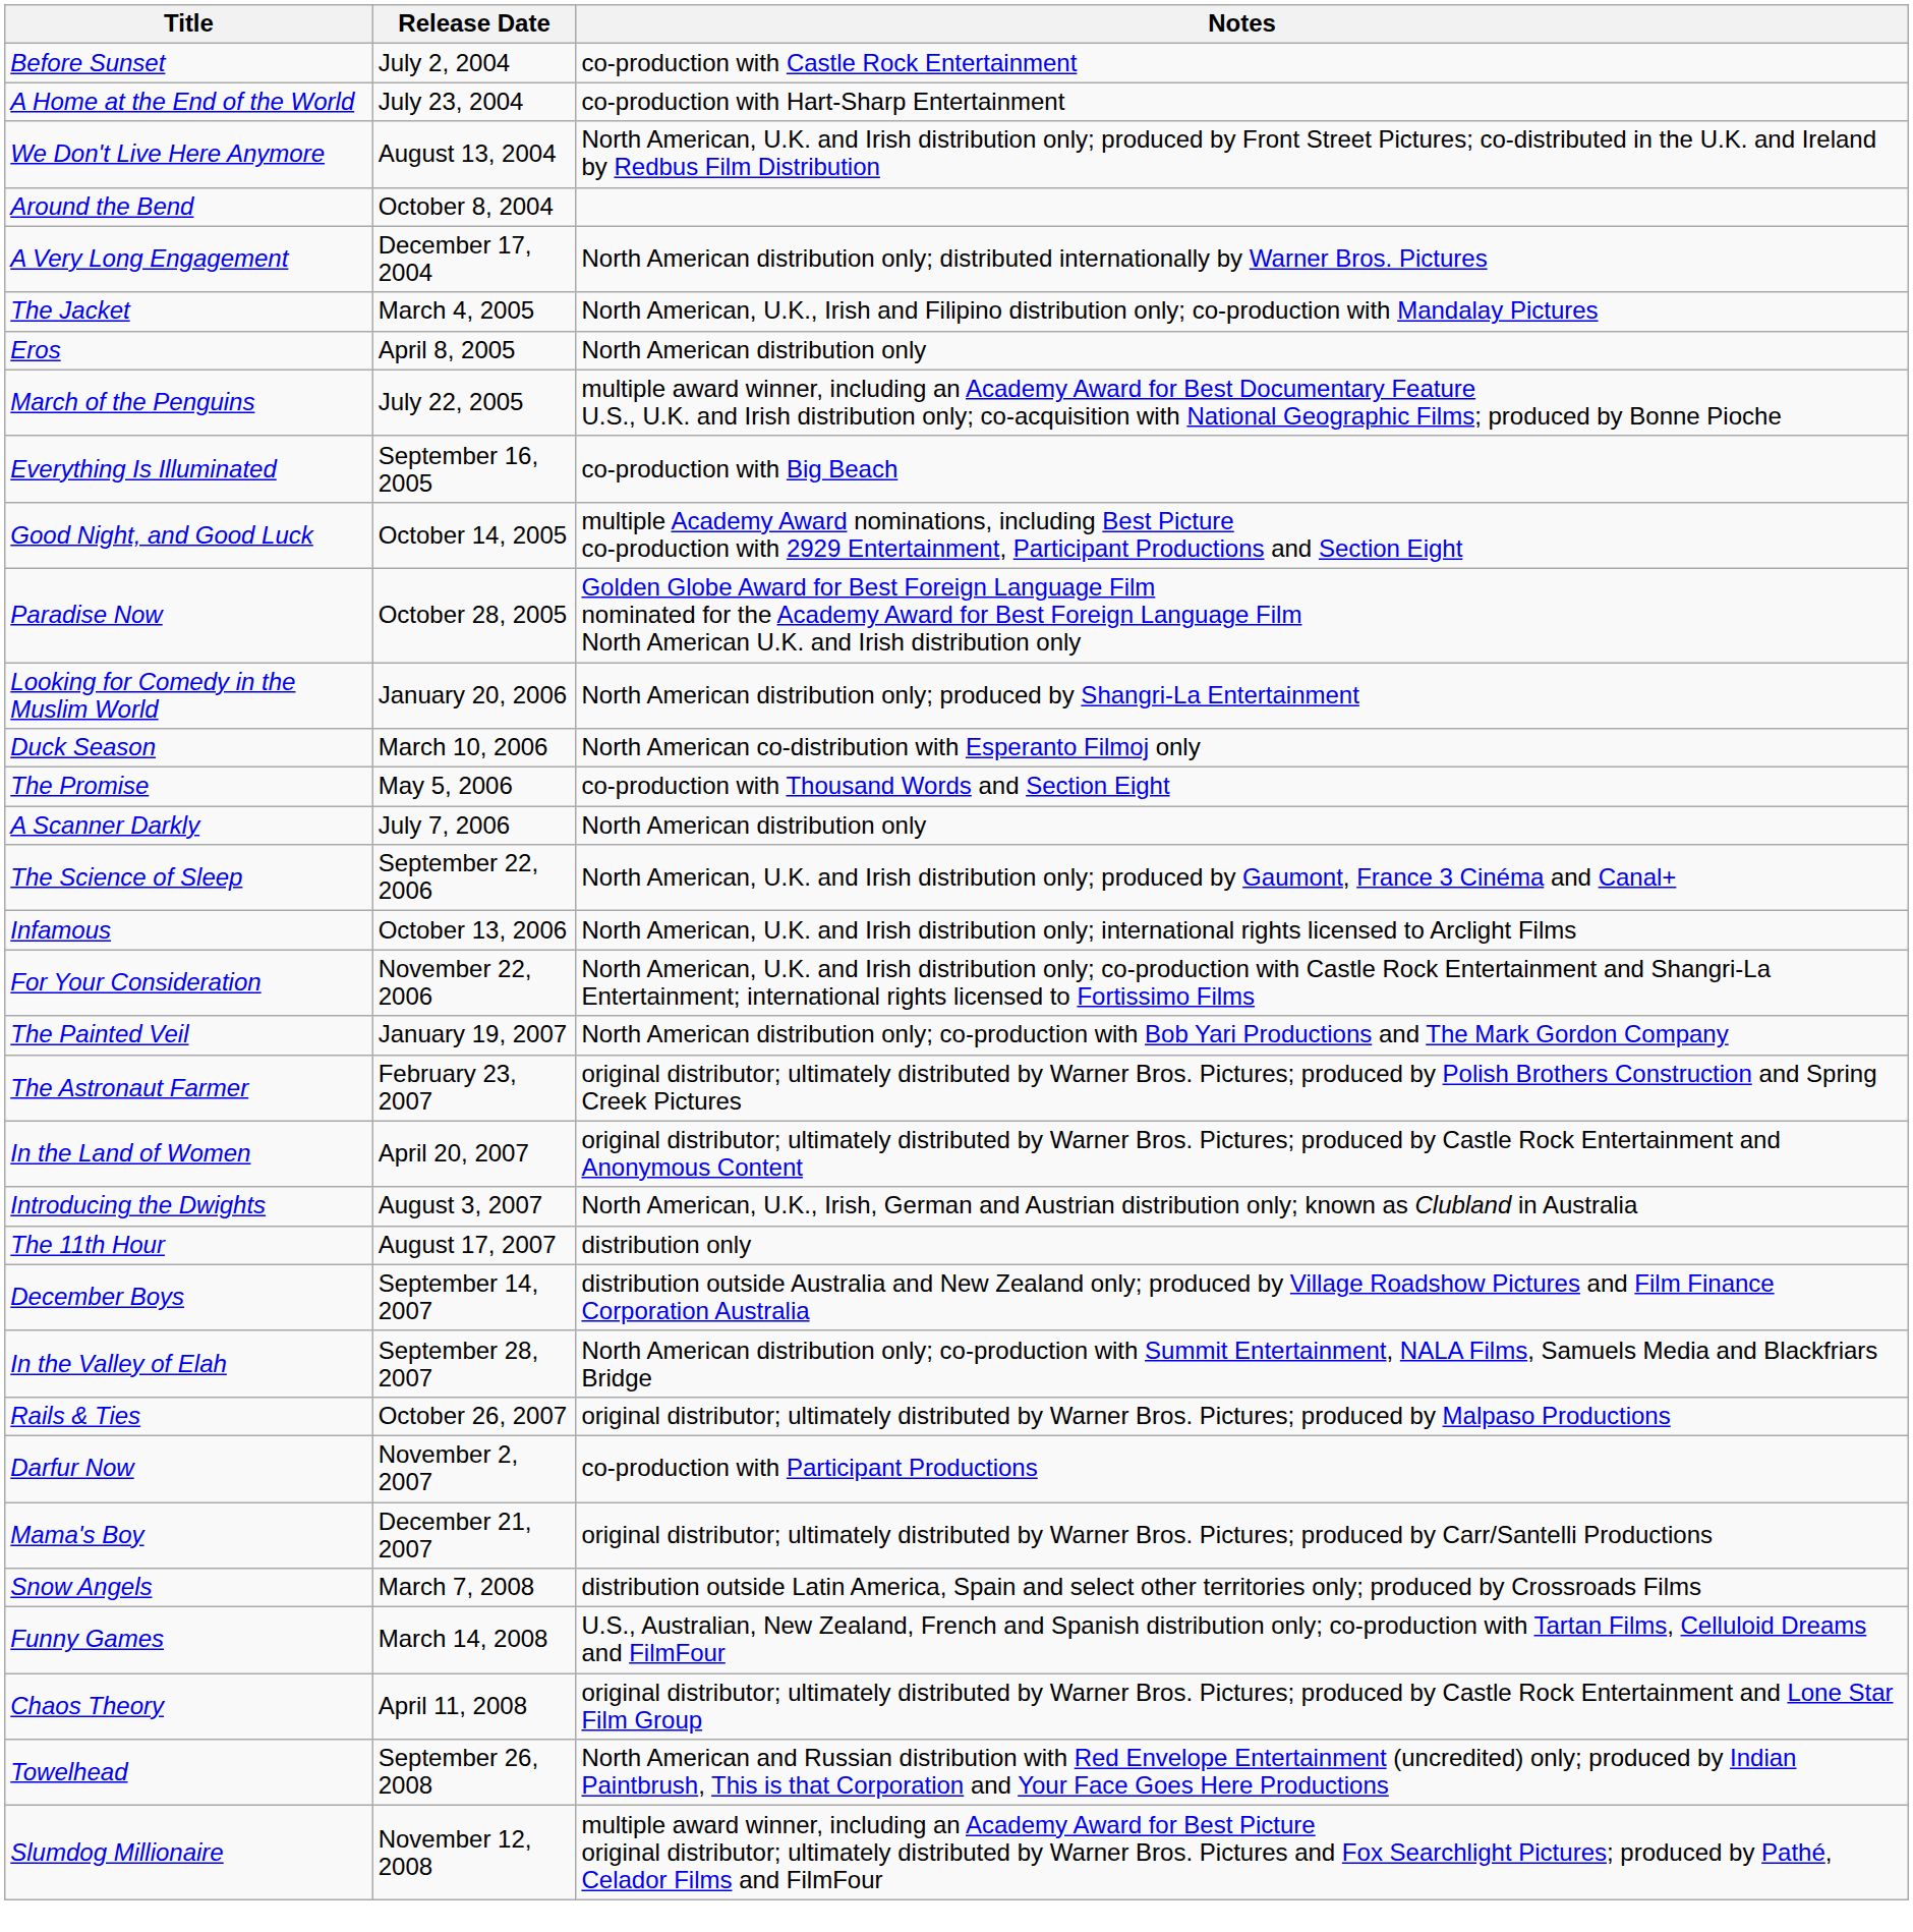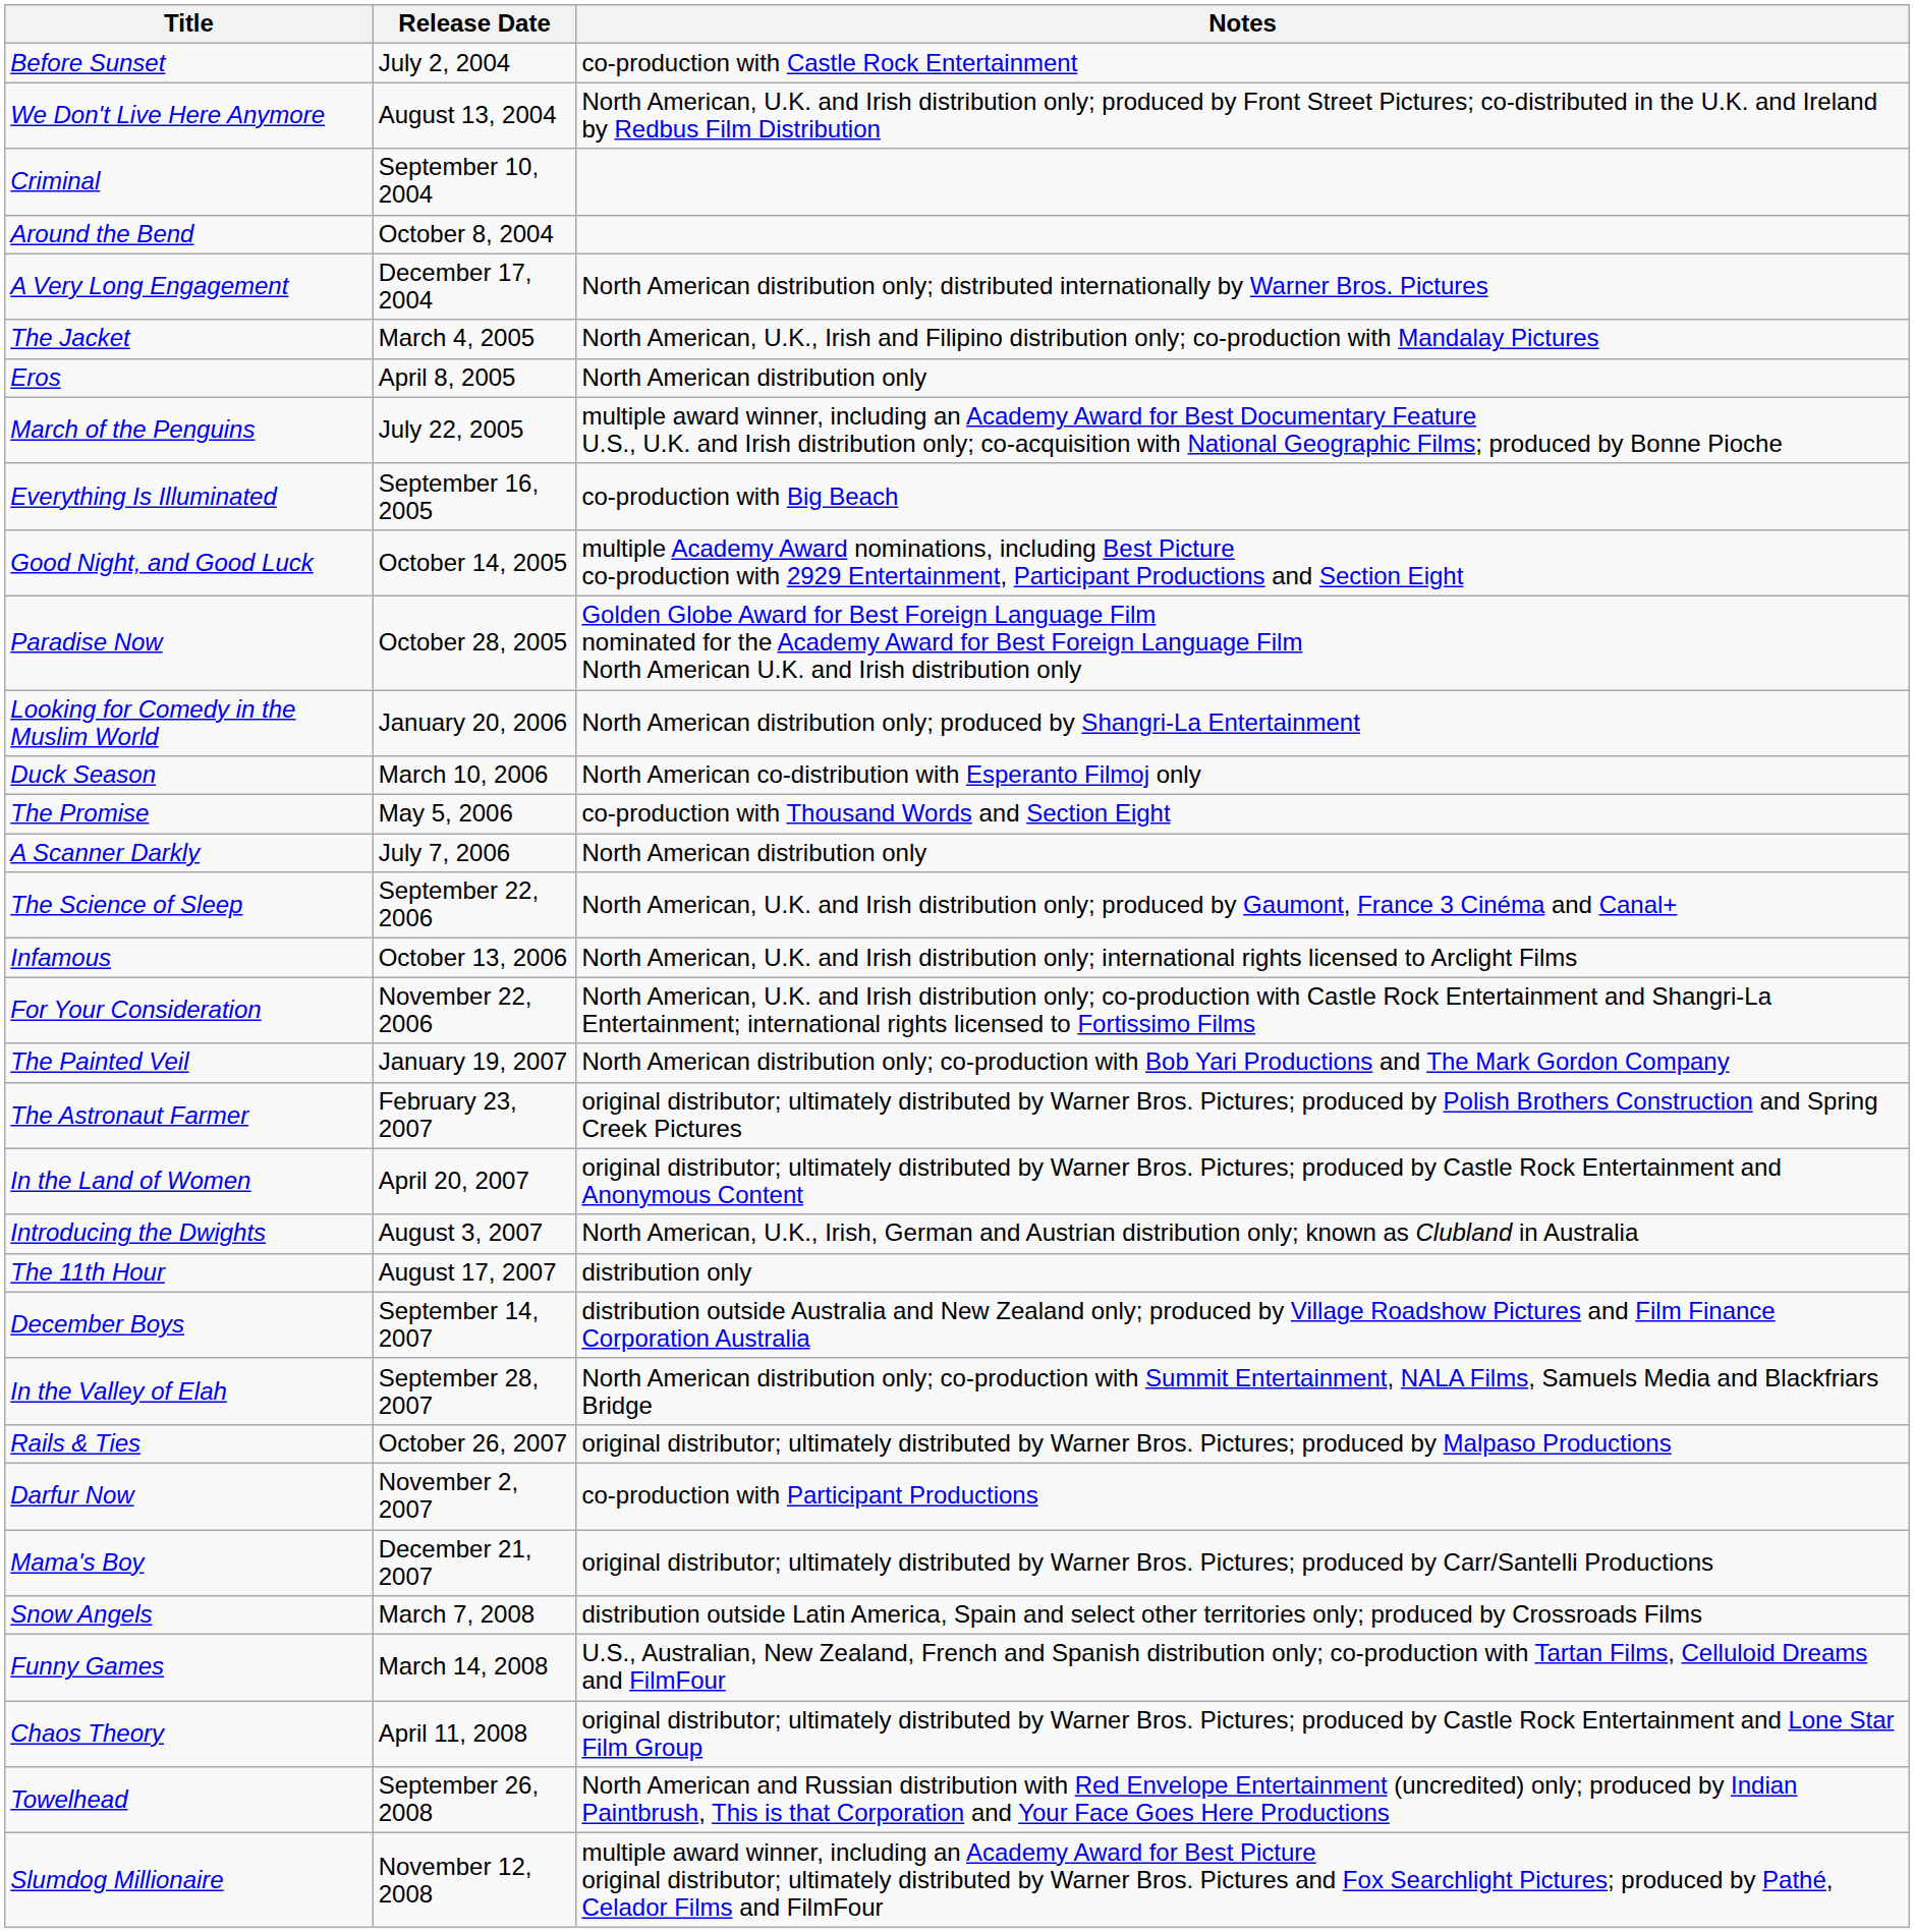- row: A Home at the End of the World | July 23, 2004 | co-production with Hart-Sharp Entertainment
+ row: Criminal | September 10, 2004
